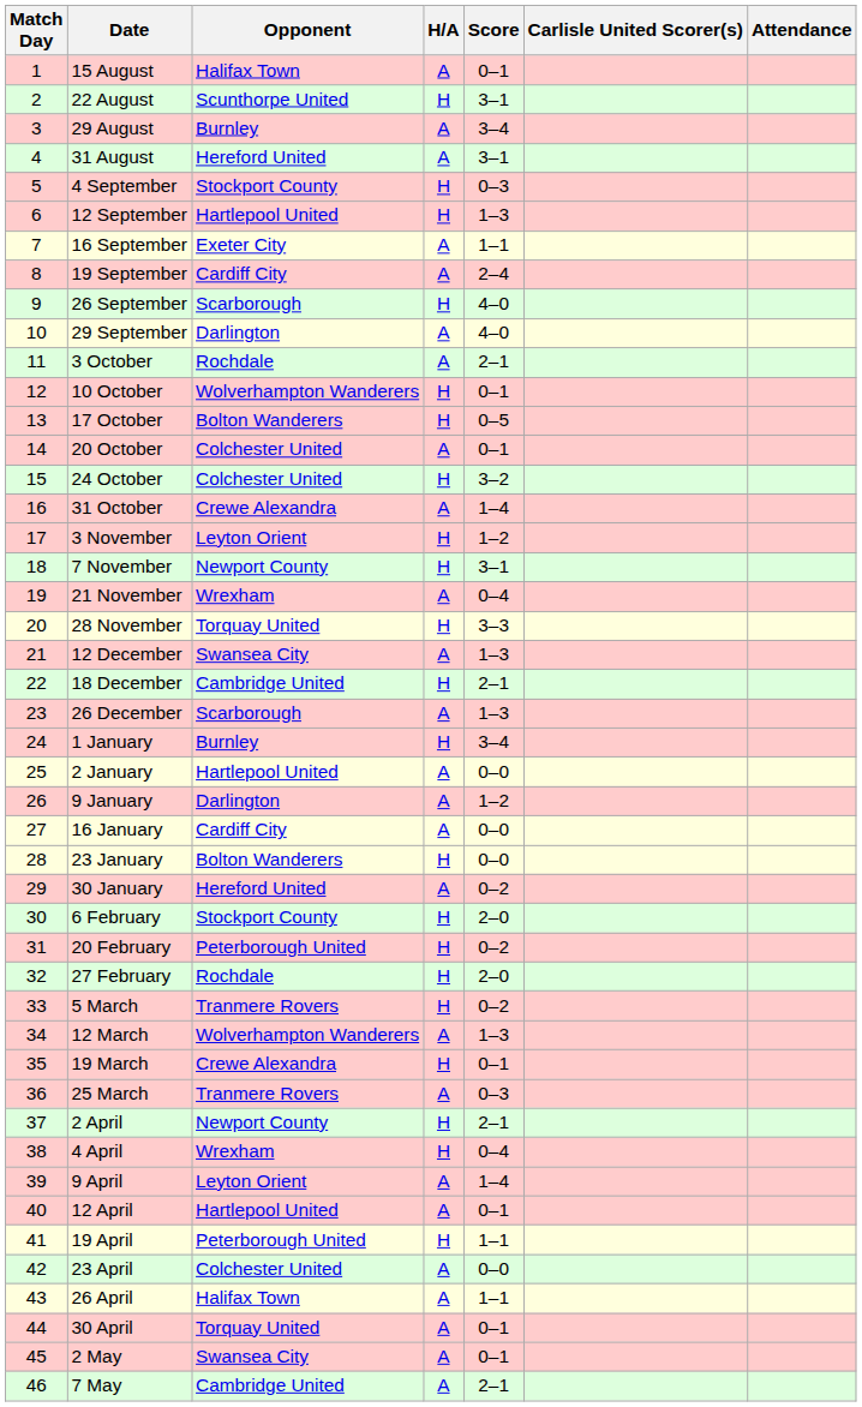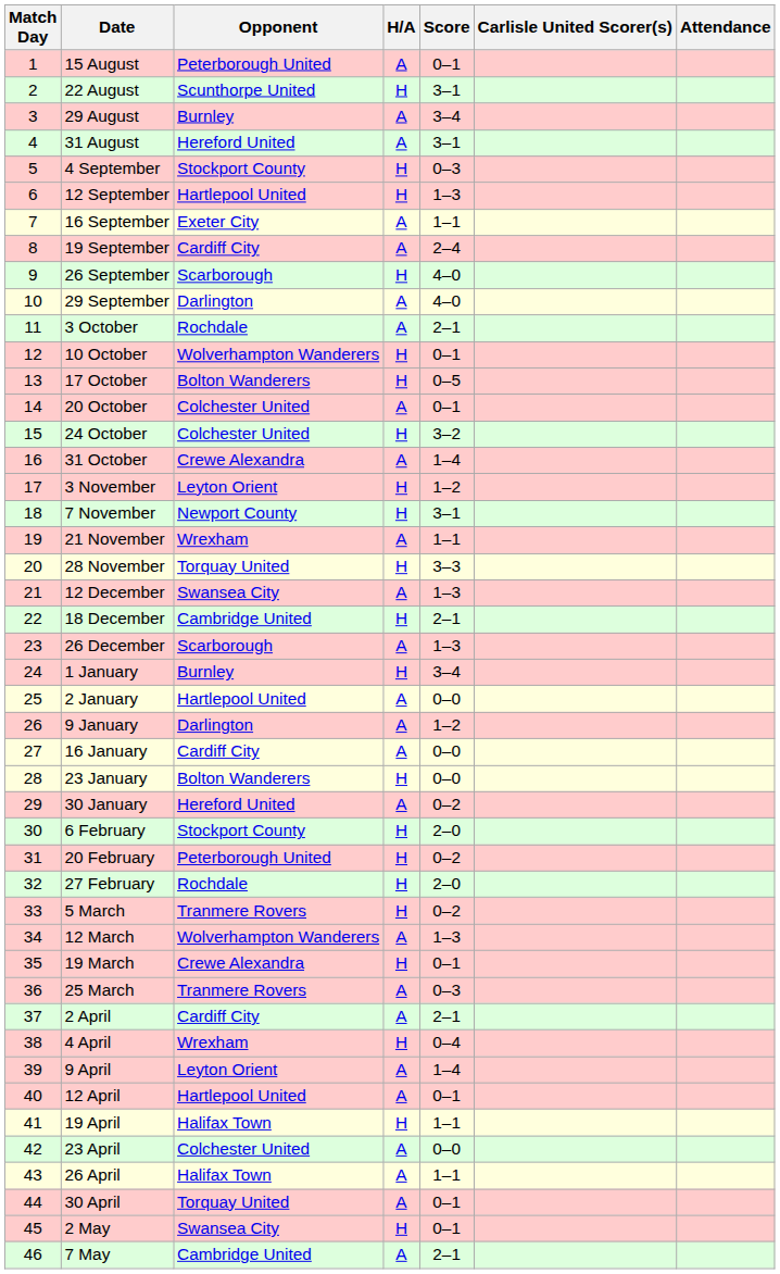15 August | Opponent: Halifax Town -> Peterborough United
21 November | Score: 0–4 -> 1–1
2 April | Opponent: Newport County -> Cardiff City
2 April | H/A: H -> A
19 April | Opponent: Peterborough United -> Halifax Town
2 May | H/A: A -> H
